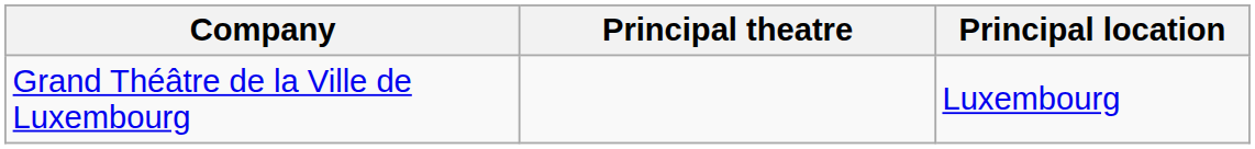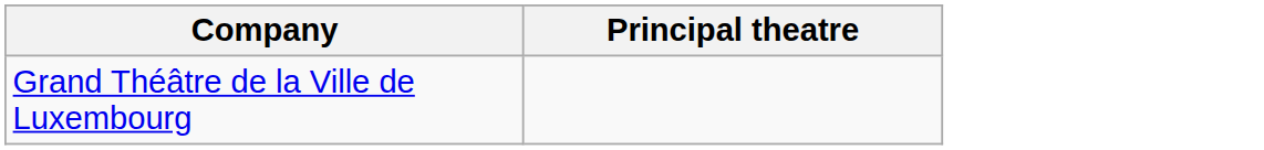- column: Principal location | Luxembourg
